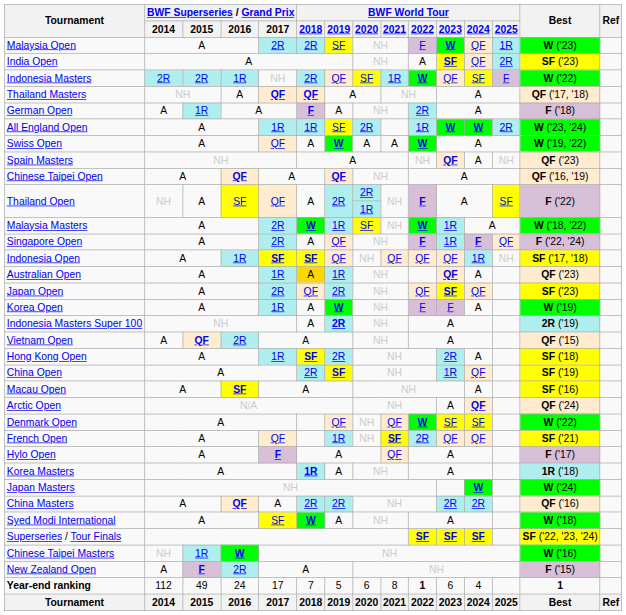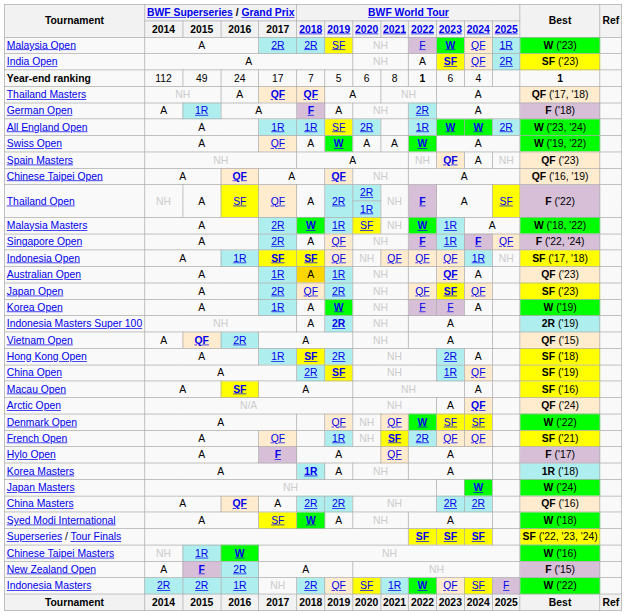rows swapped: Indonesia Masters <-> Year-end ranking
